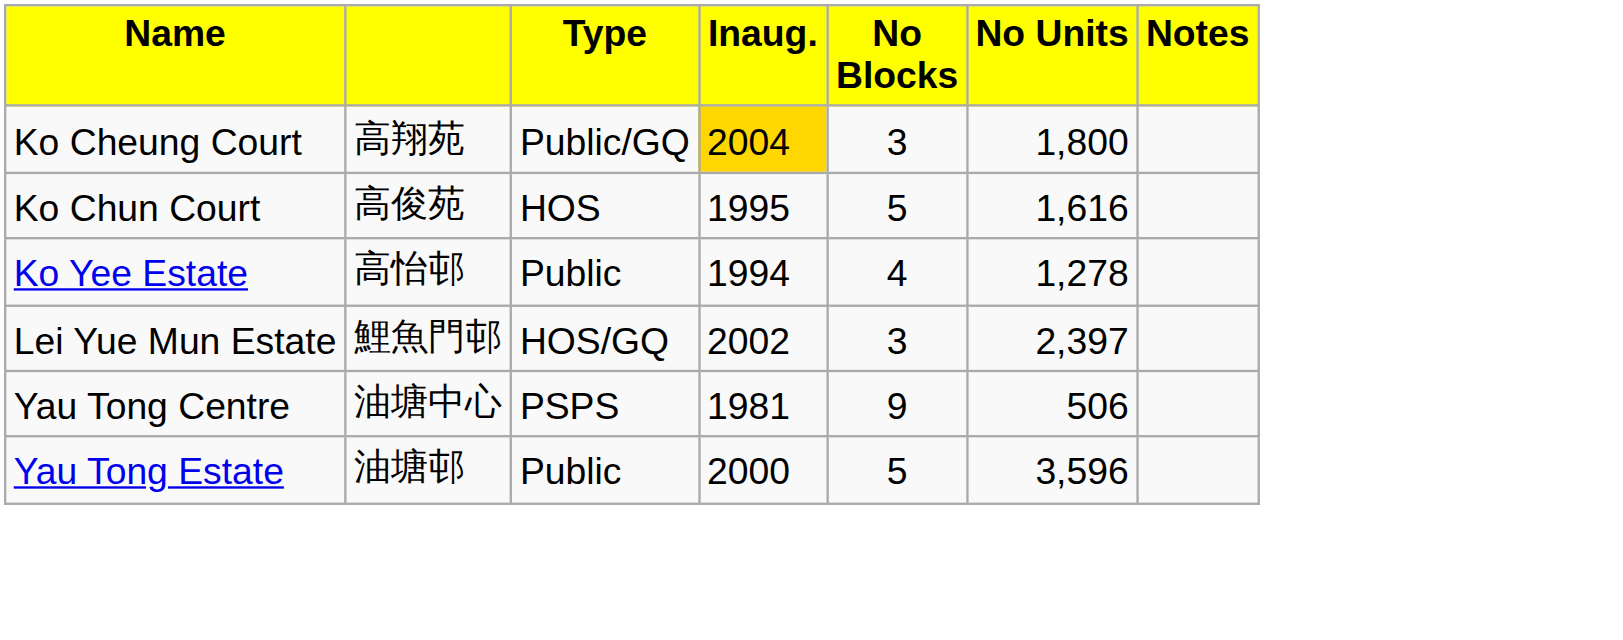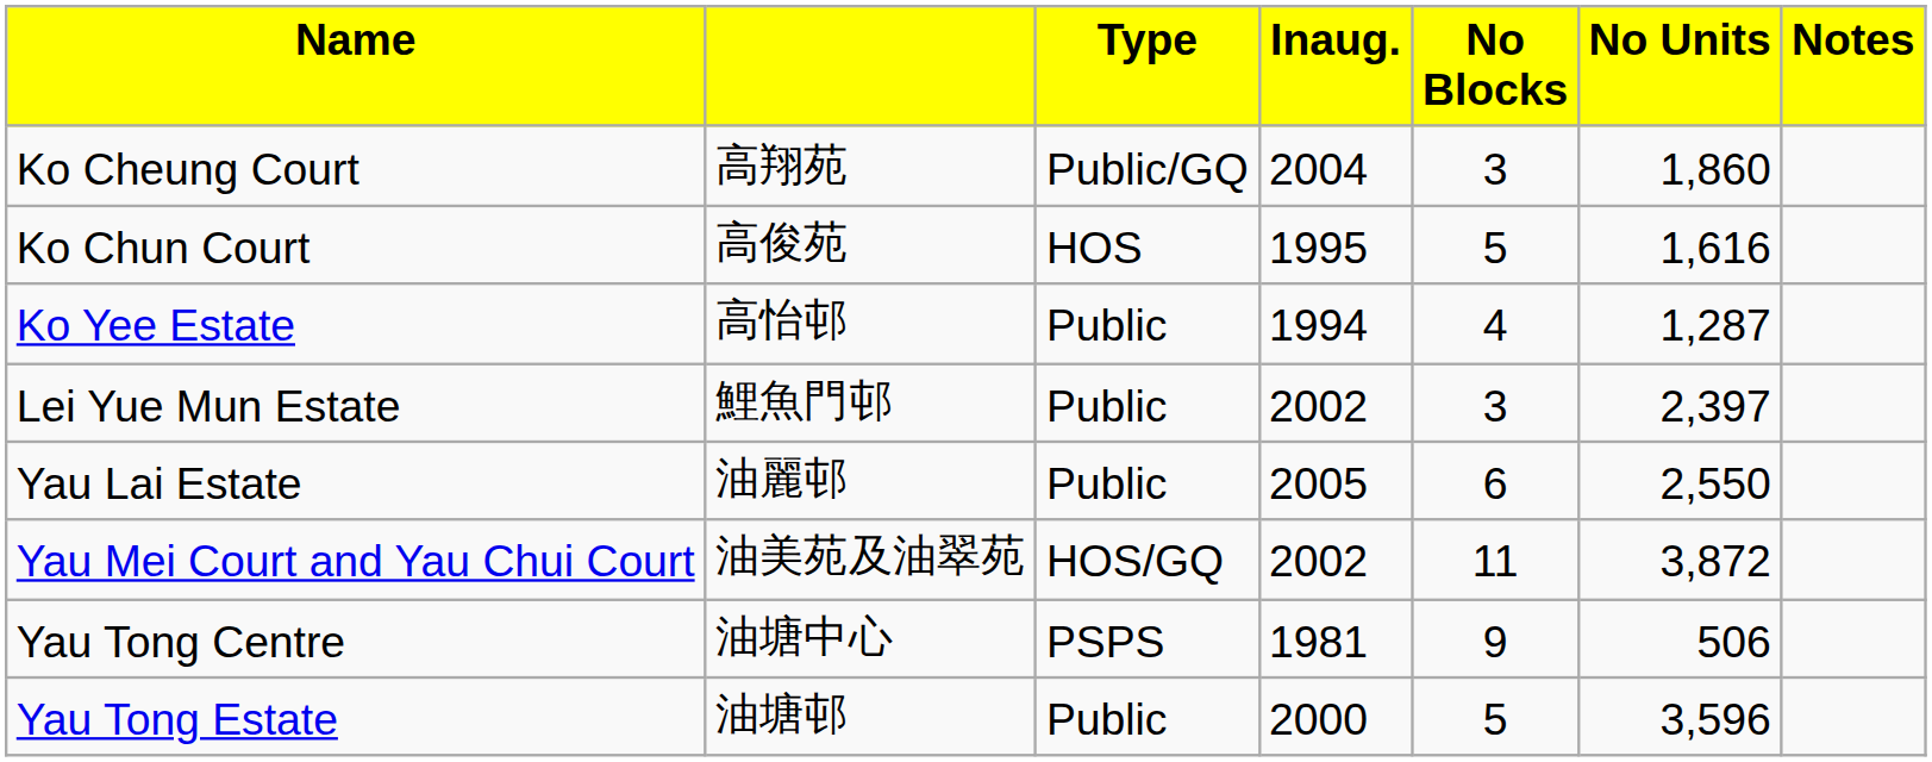Ko Cheung Court | column 4: gold background -> no background
Ko Cheung Court | column 6: 1,800 -> 1,860
Ko Yee Estate | column 6: 1,278 -> 1,287
Lei Yue Mun Estate | column 3: HOS/GQ -> Public
+ row: Yau Lai Estate | 油麗邨 | Public | 2005 | 6 | 2,550
+ row: Yau Mei Court and Yau Chui Court | 油美苑及油翠苑 | HOS/GQ | 2002 | 11 | 3,872
